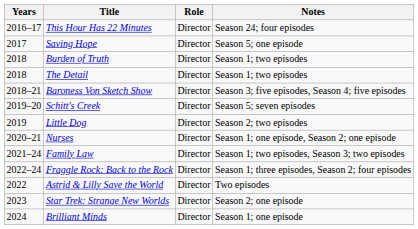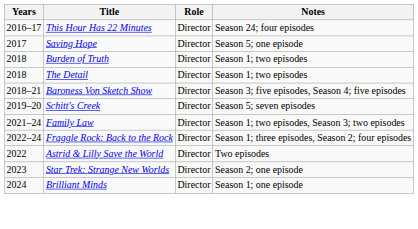- row: 2019 | Little Dog | Director | Season 2; two episodes
- row: 2020–21 | Nurses | Director | Season 1; one episode, Season 2; one episode
